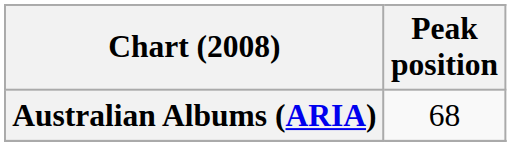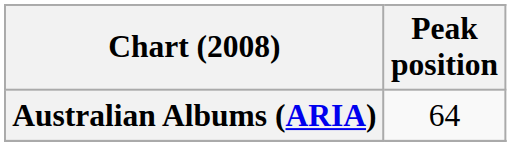Australian Albums (ARIA) | Peak position: 68 -> 64
